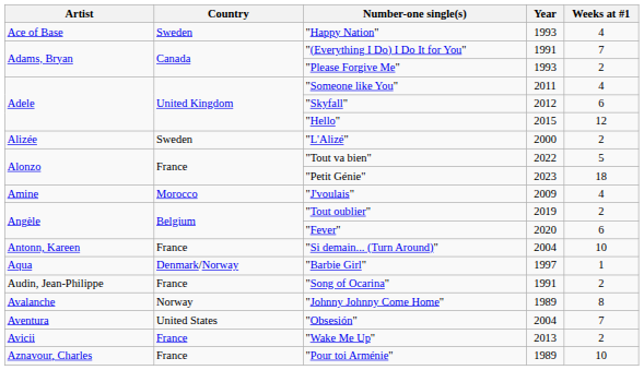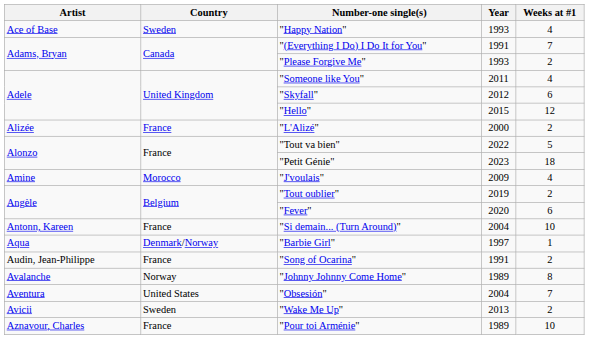"L'Alizé" | Country: Sweden -> France
"Wake Me Up" | Country: France -> Sweden
